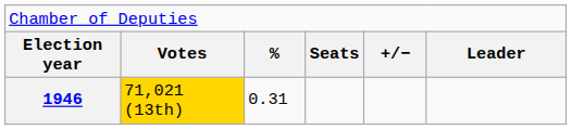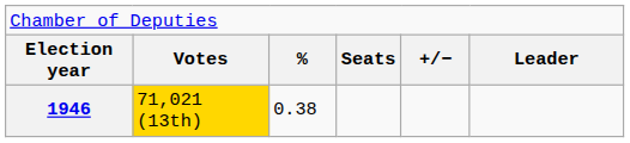1946 | column 3: 0.31 -> 0.38
